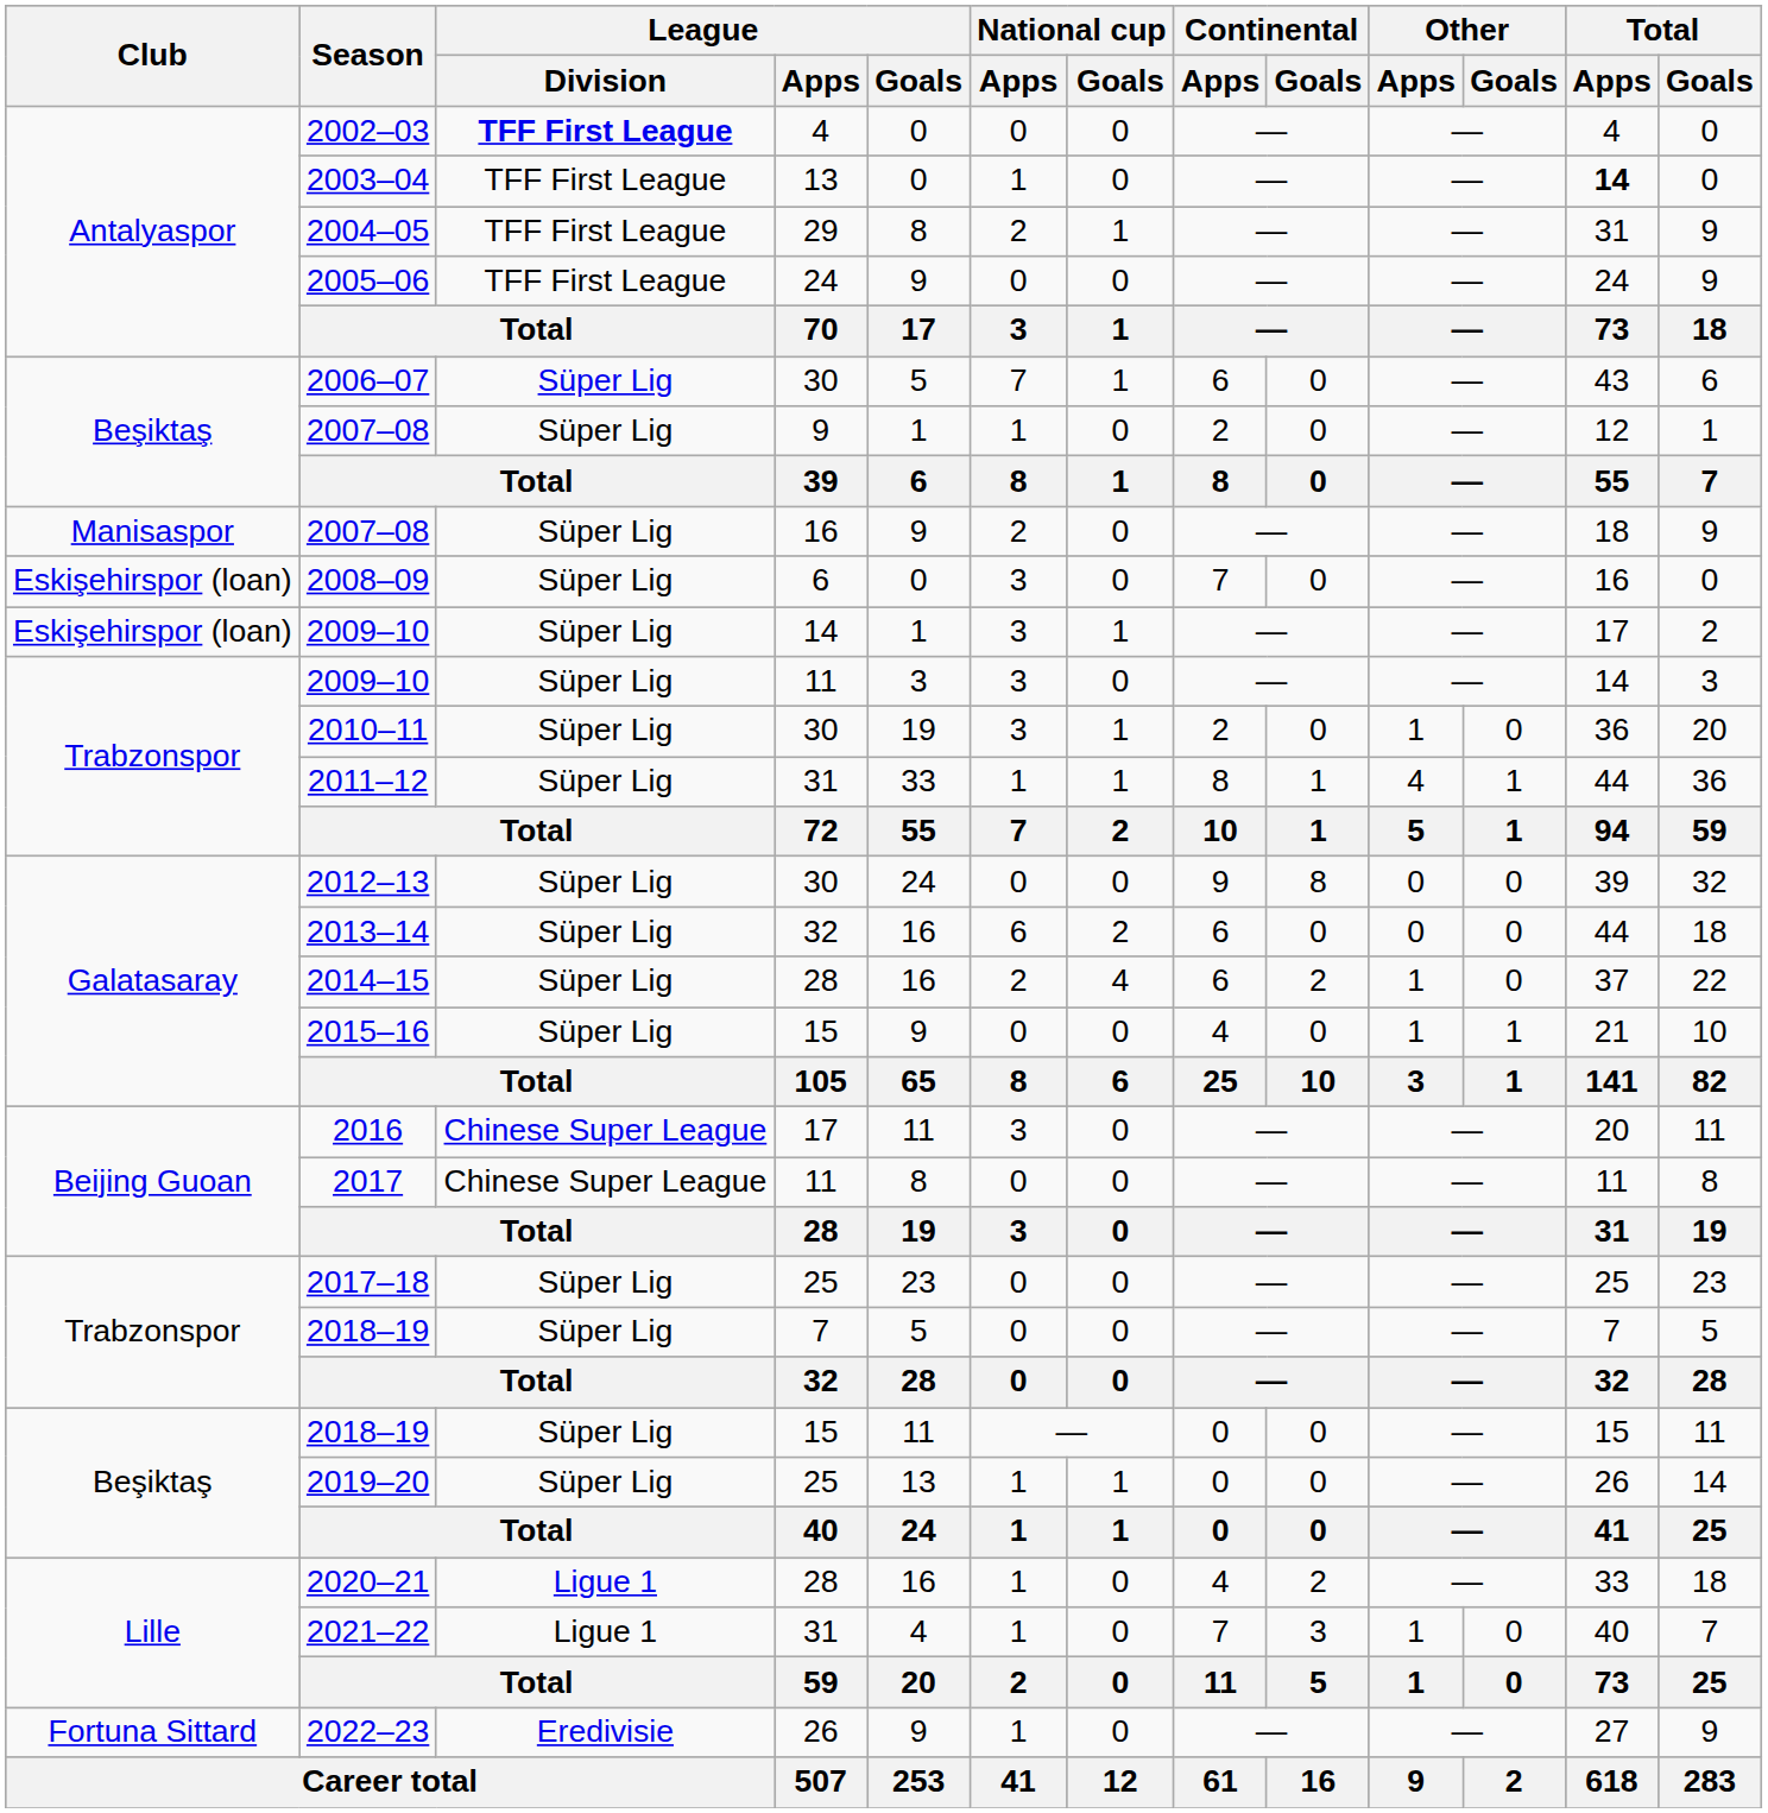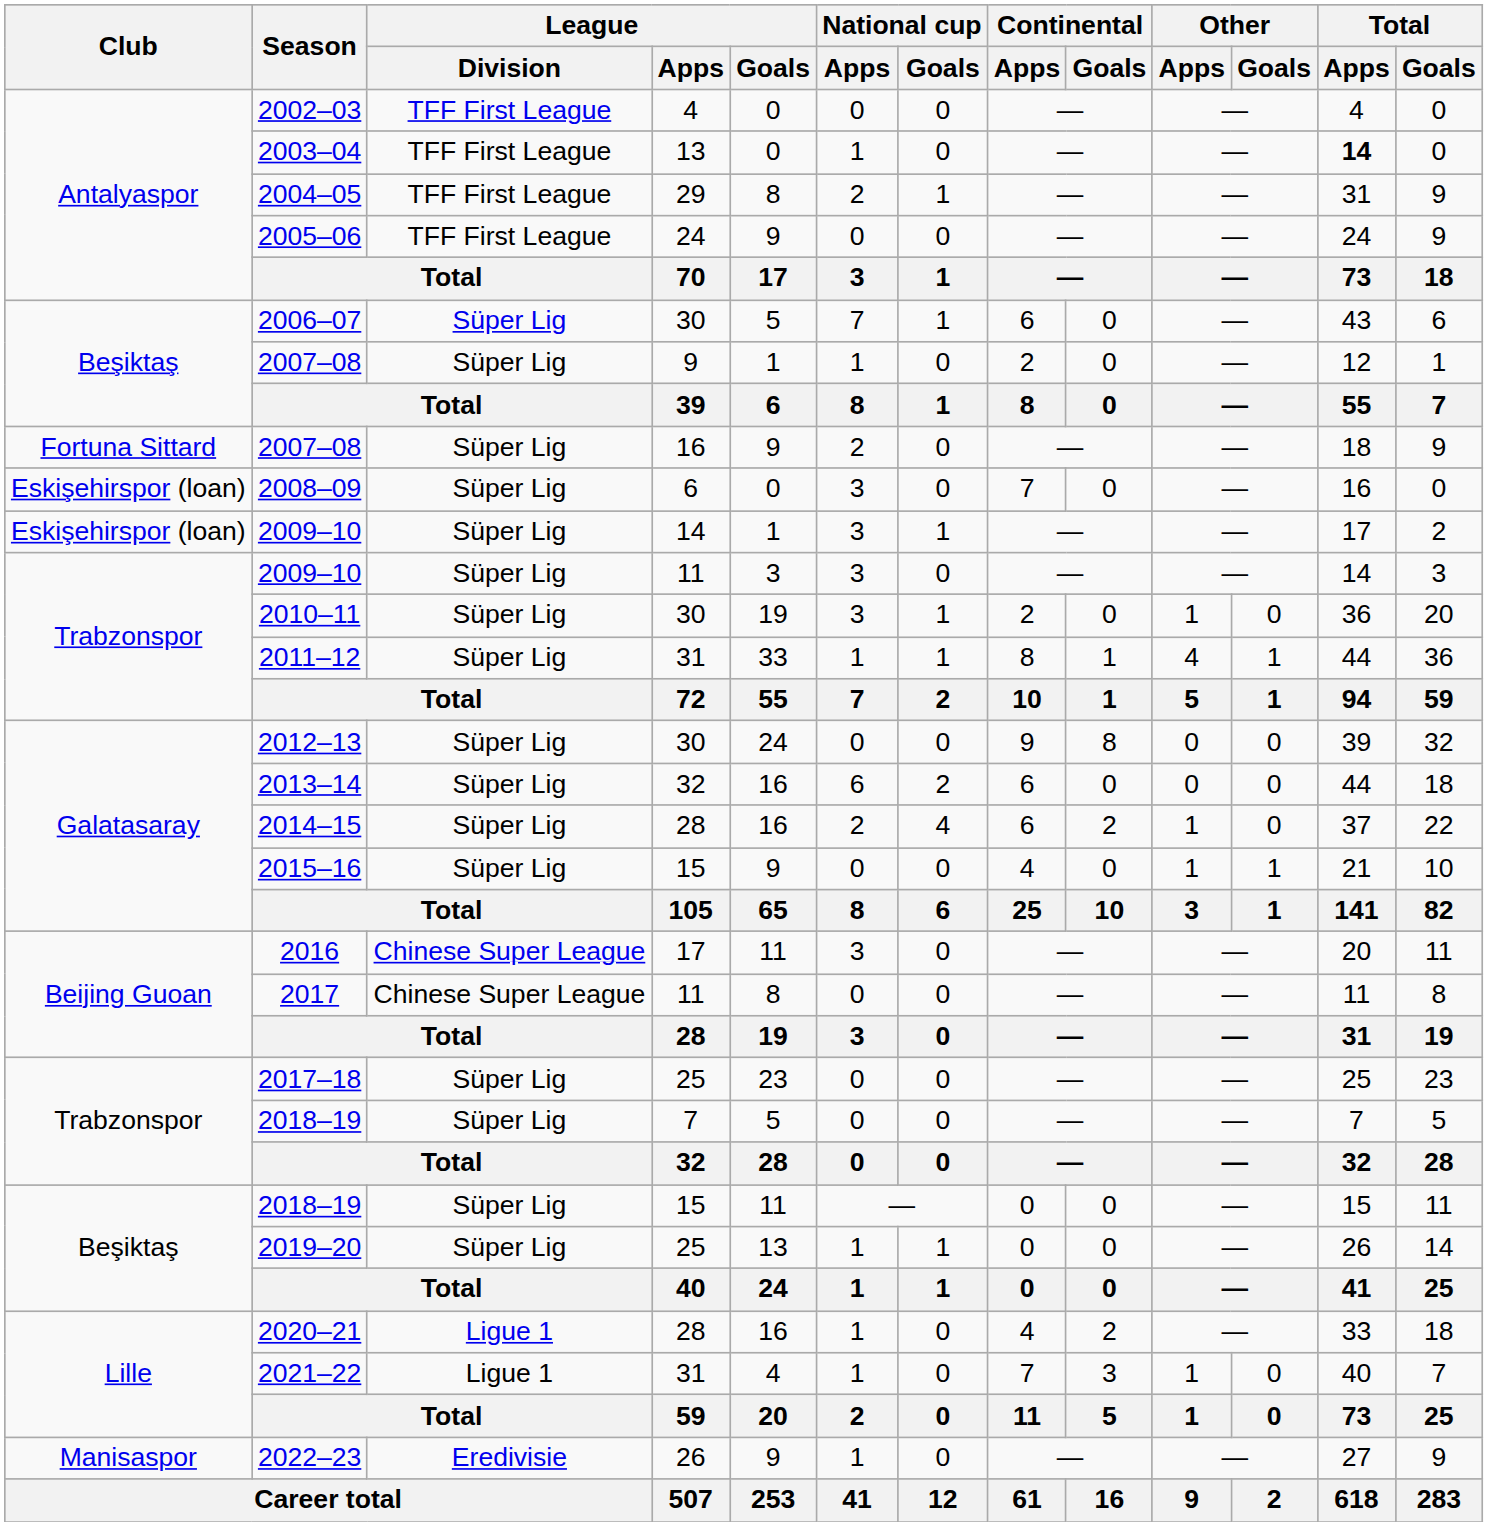2002–03 | League / Division: bold -> normal
2007–08 / 16 | Club: Manisaspor -> Fortuna Sittard
2022–23 | Club: Fortuna Sittard -> Manisaspor
